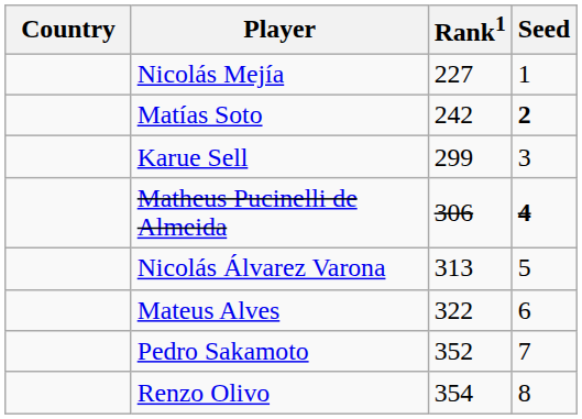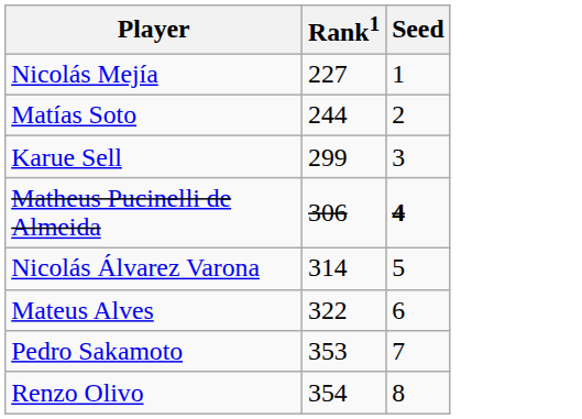- column: Country
Matías Soto | Rank1: 242 -> 244
Matías Soto | Seed: bold -> normal
Nicolás Álvarez Varona | Rank1: 313 -> 314
Pedro Sakamoto | Rank1: 352 -> 353
